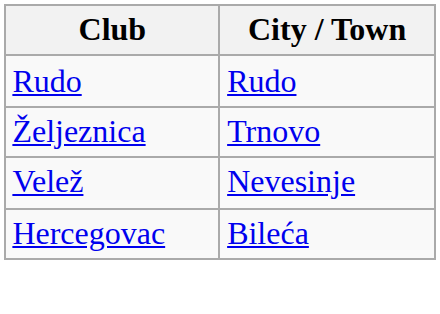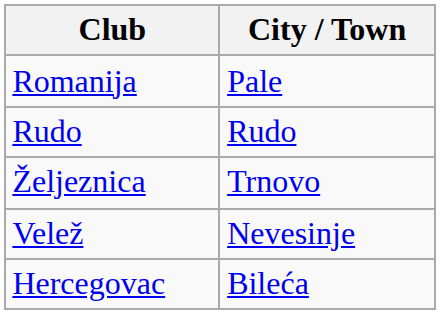+ row: Romanija | Pale
